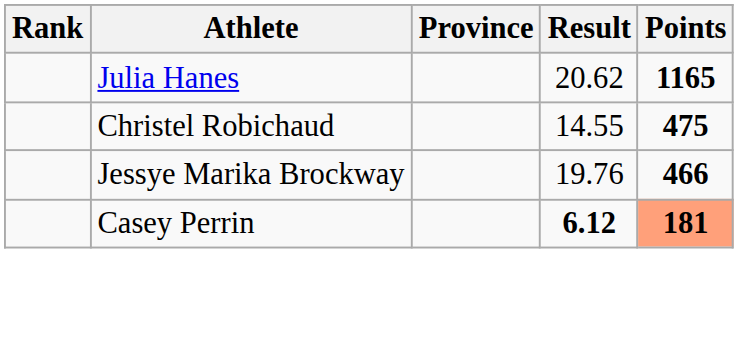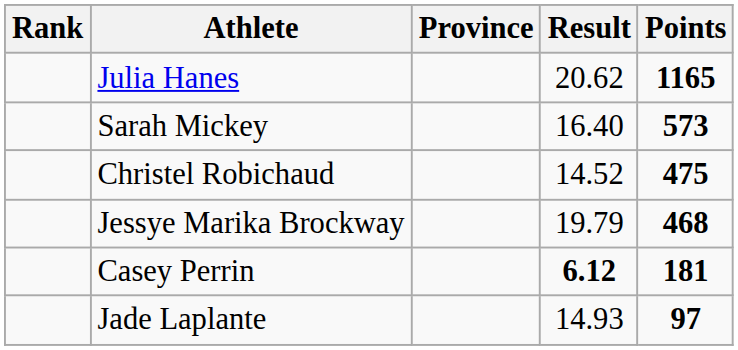+ row: Sarah Mickey | 16.40 | 573
Christel Robichaud | Result: 14.55 -> 14.52
Jessye Marika Brockway | Result: 19.76 -> 19.79
Jessye Marika Brockway | Points: 466 -> 468
Casey Perrin | Points: lightsalmon background -> no background
+ row: Jade Laplante | 14.93 | 97
